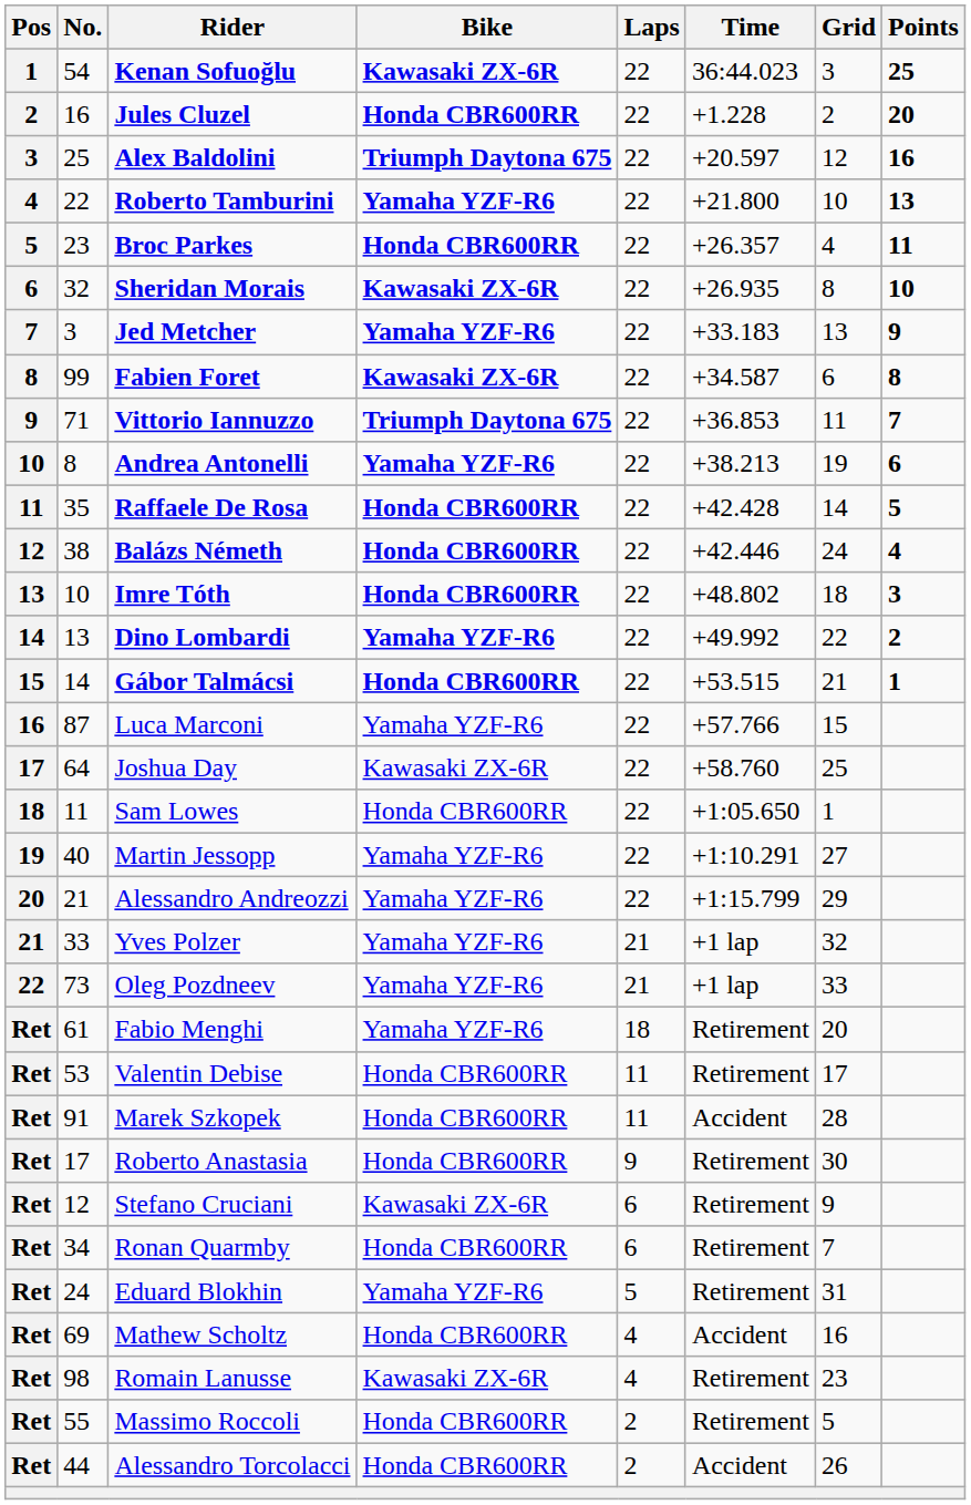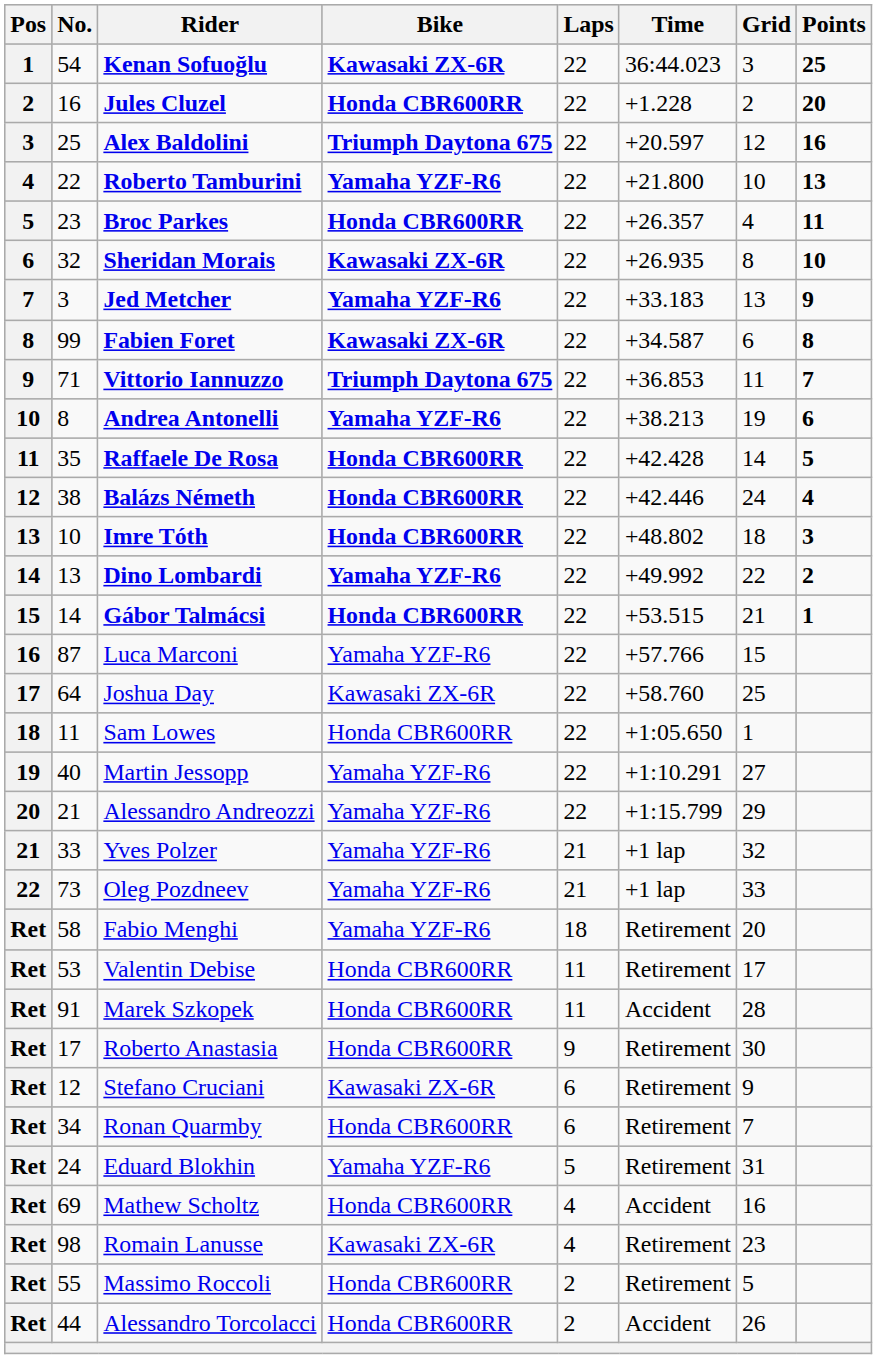Fabio Menghi | No.: 61 -> 58
